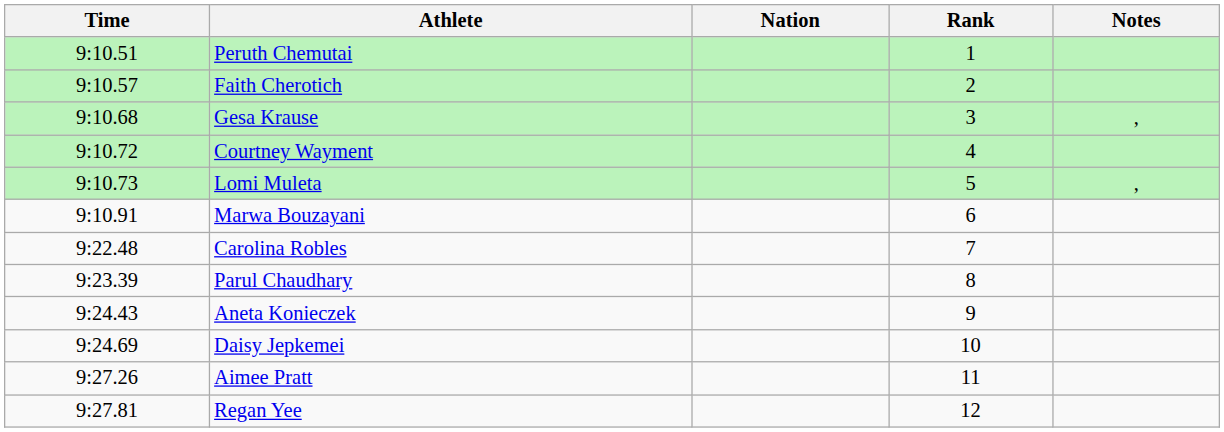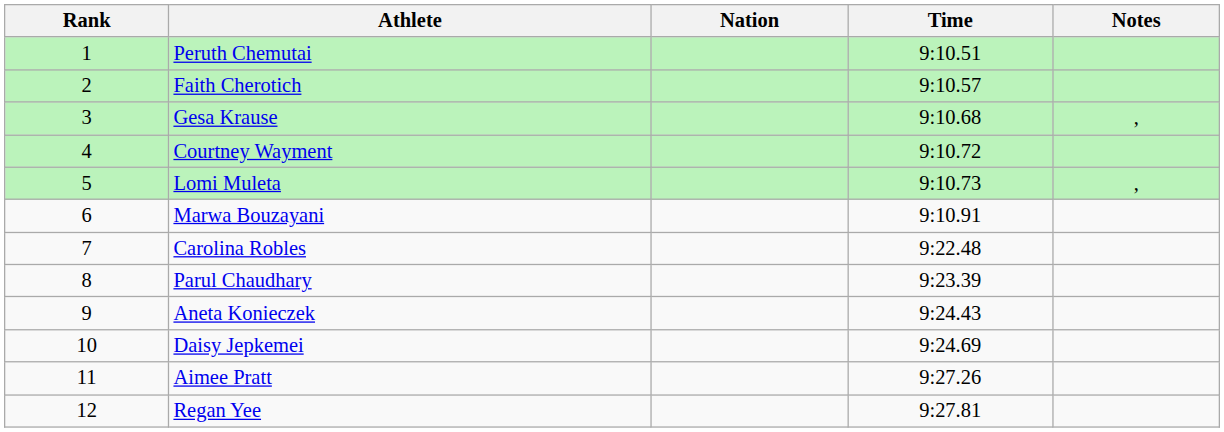columns swapped: Rank <-> Time
